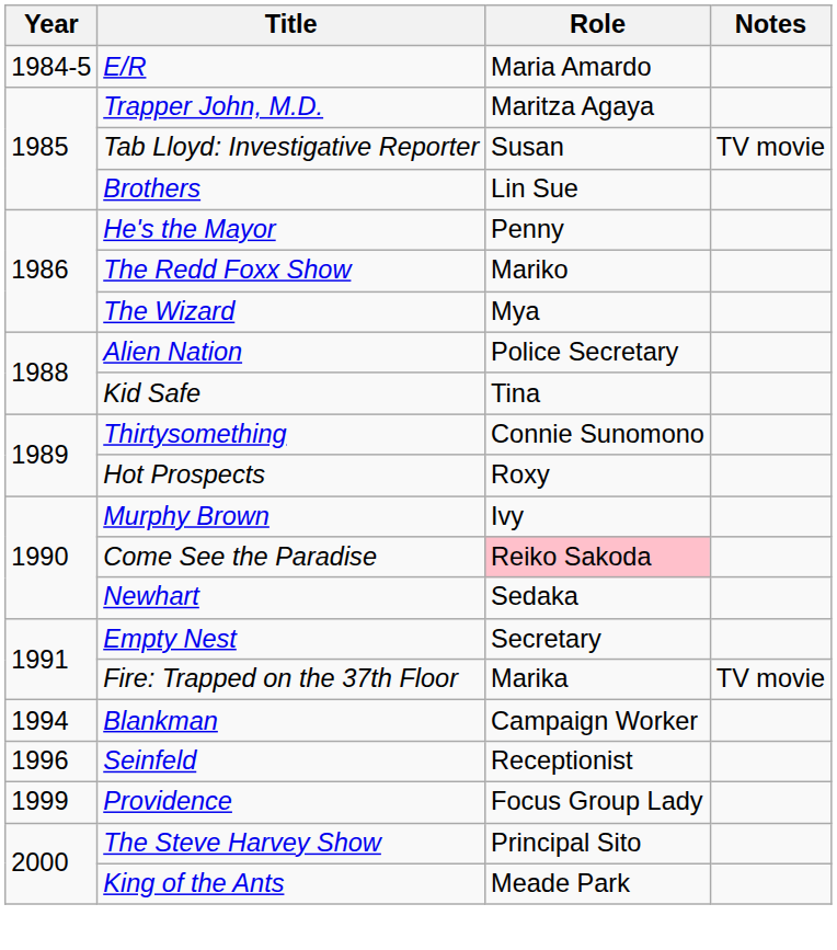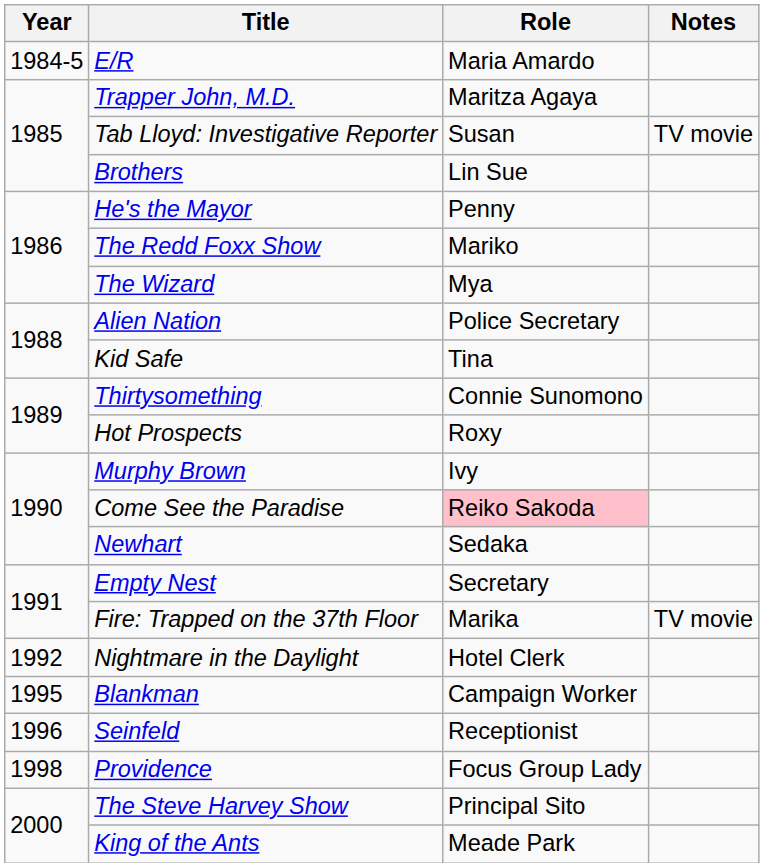+ row: 1992 | Nightmare in the Daylight | Hotel Clerk
Blankman | Year: 1994 -> 1995
Providence | Year: 1999 -> 1998
